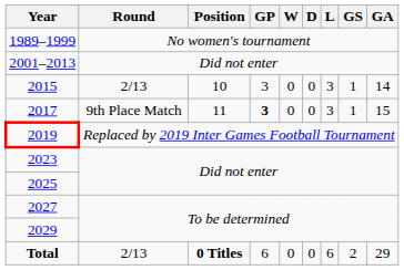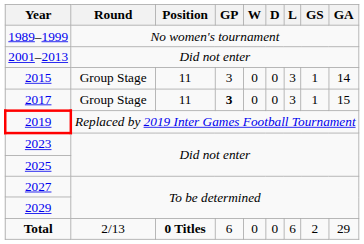2015 | Round: 2/13 -> Group Stage
2015 | Position: 10 -> 11
2017 | Round: 9th Place Match -> Group Stage
